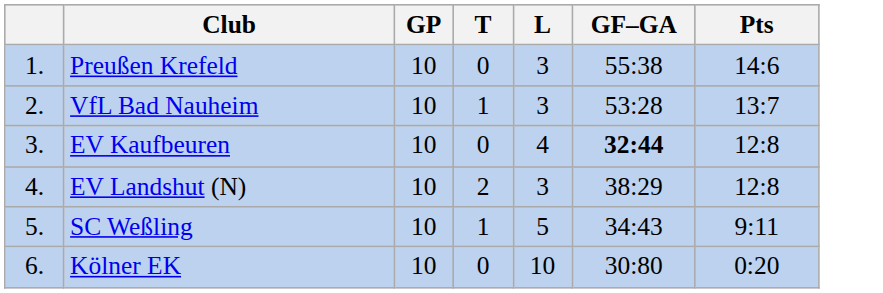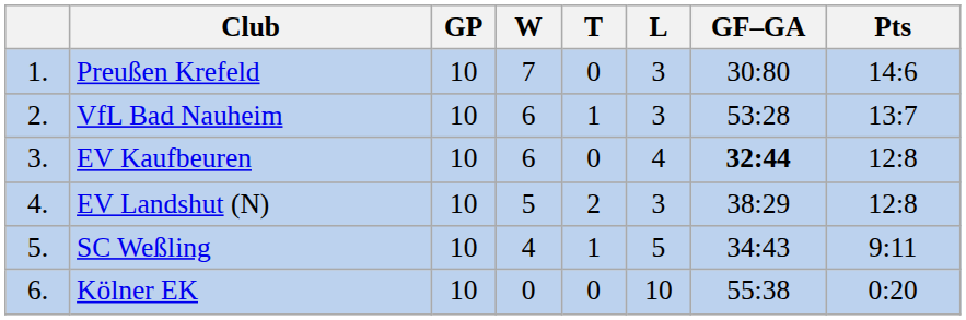+ column: W | 7 | 6 | 6 | 5 | 4 | 0
Preußen Krefeld | GF–GA: 55:38 -> 30:80
Kölner EK | GF–GA: 30:80 -> 55:38
